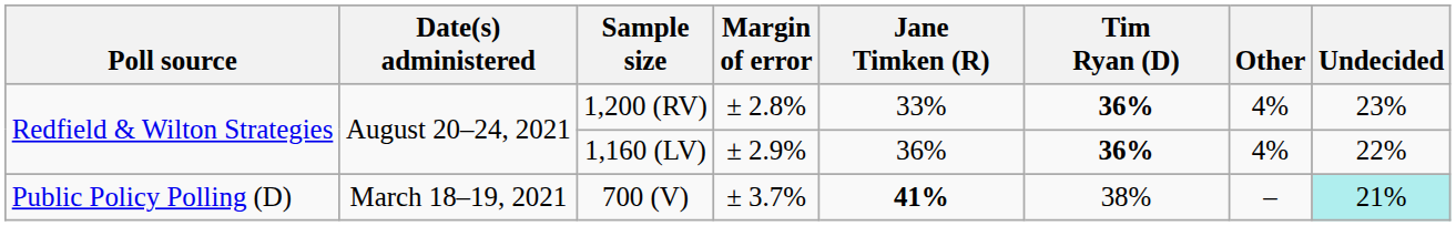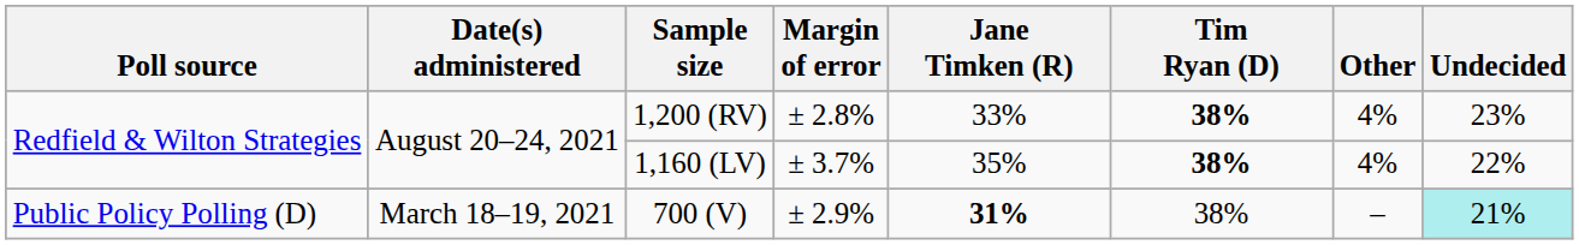1,200 (RV) | Tim Ryan (D): 36% -> 38%
1,160 (LV) | Margin of error: ± 2.9% -> ± 3.7%
1,160 (LV) | Jane Timken (R): 36% -> 35%
1,160 (LV) | Tim Ryan (D): 36% -> 38%
700 (V) | Margin of error: ± 3.7% -> ± 2.9%
700 (V) | Jane Timken (R): 41% -> 31%
